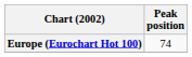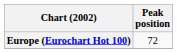Europe (Eurochart Hot 100) | Peak position: 74 -> 72
